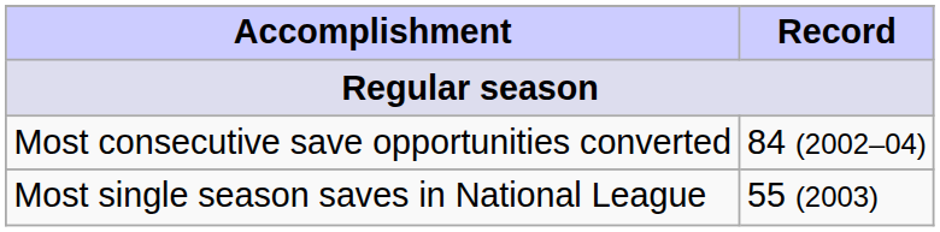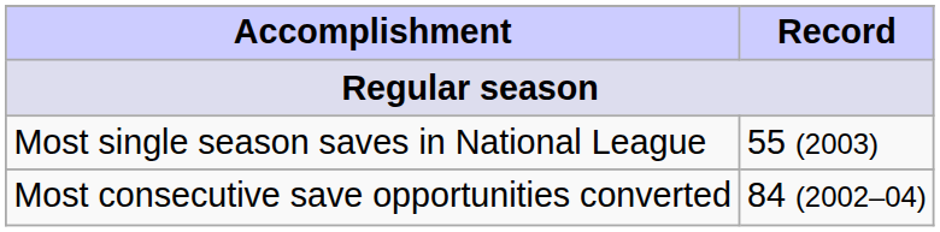rows swapped: Most consecutive save opportunities converted <-> Most single season saves in National League
